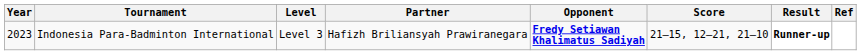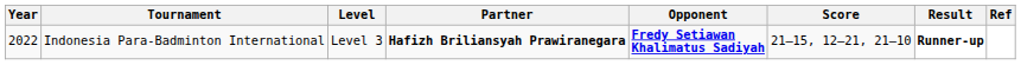Indonesia Para-Badminton International | Year: 2023 -> 2022
Indonesia Para-Badminton International | Partner: normal -> bold
